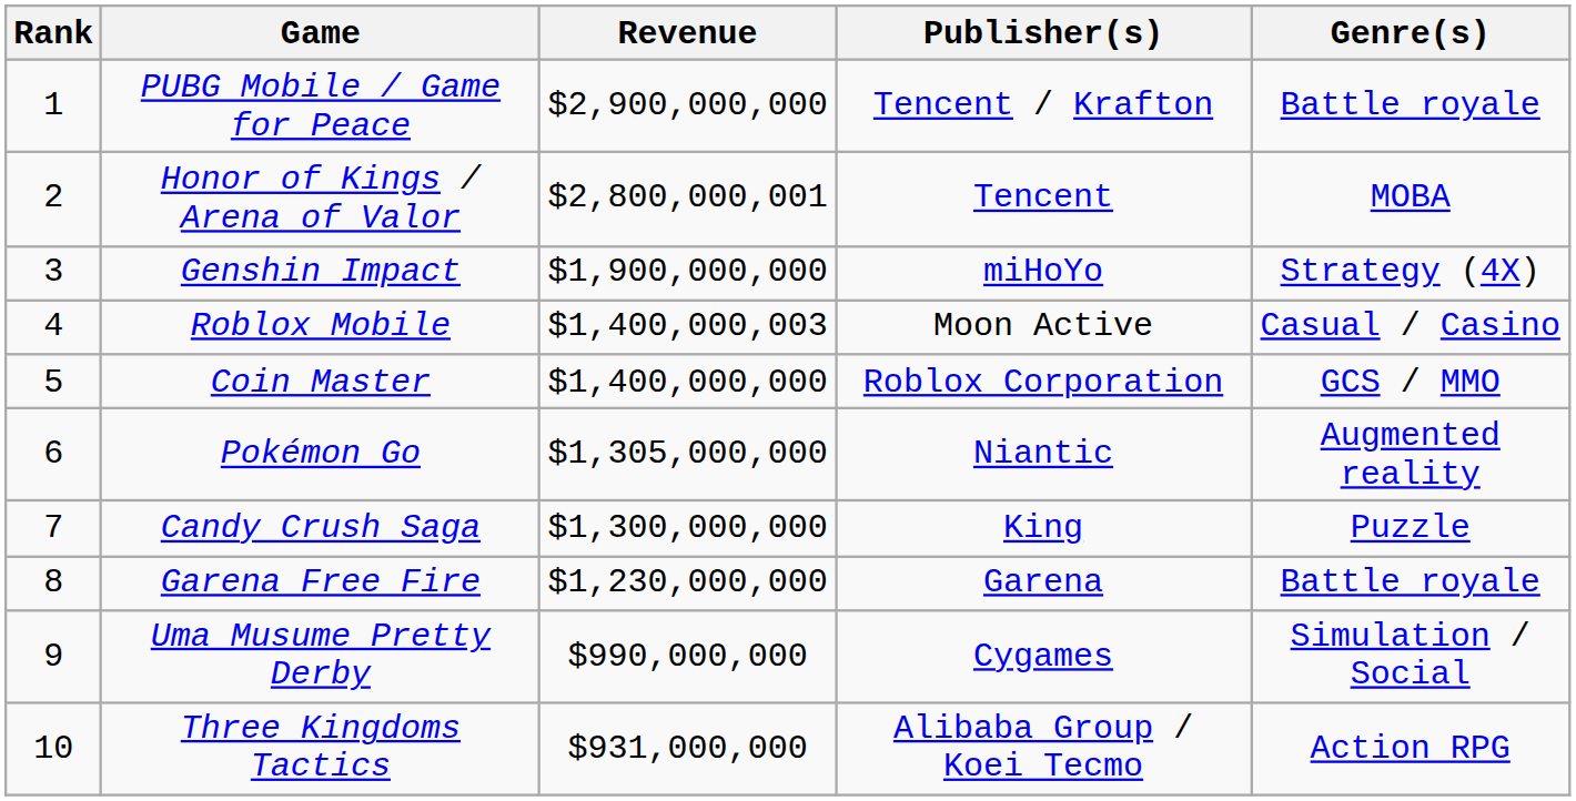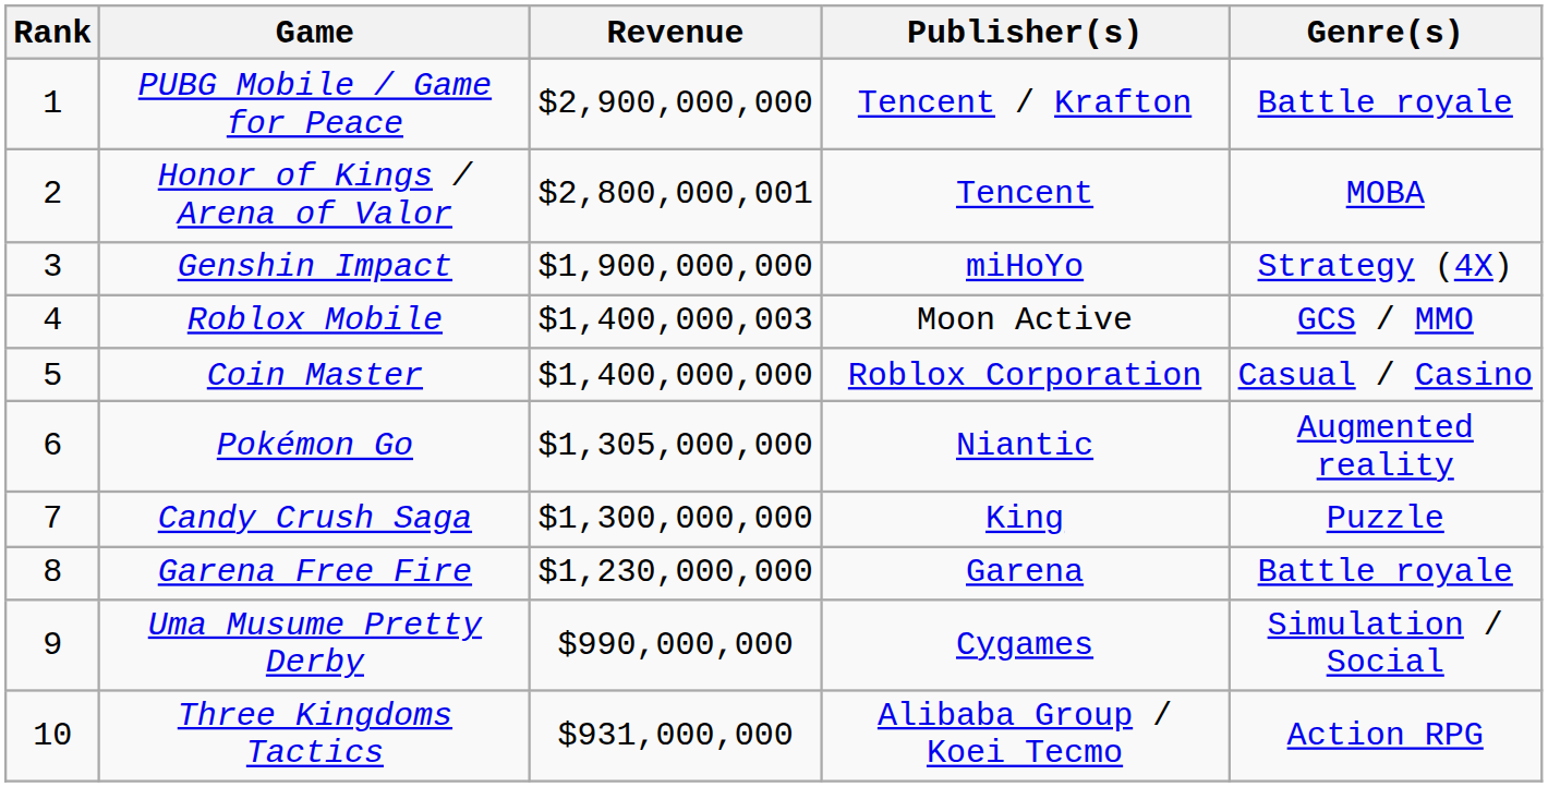Roblox Mobile | Genre(s): Casual / Casino -> GCS / MMO
Coin Master | Genre(s): GCS / MMO -> Casual / Casino
